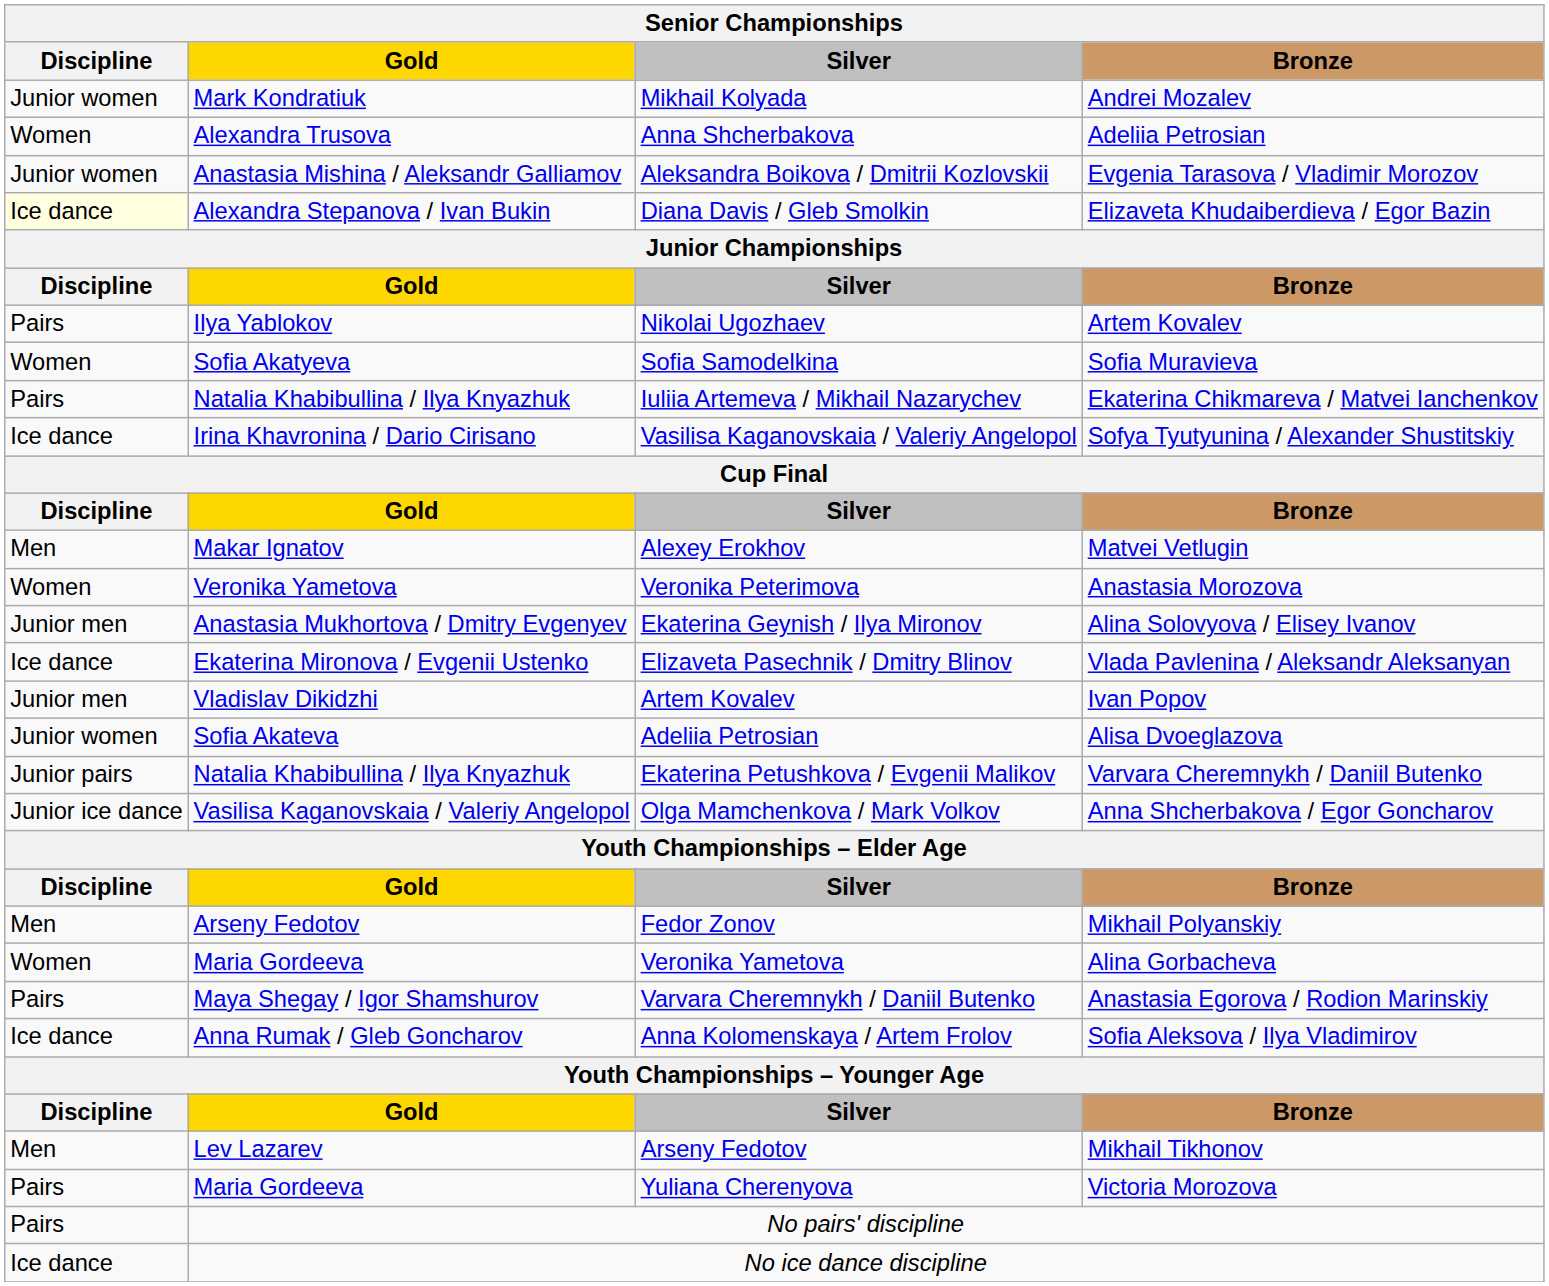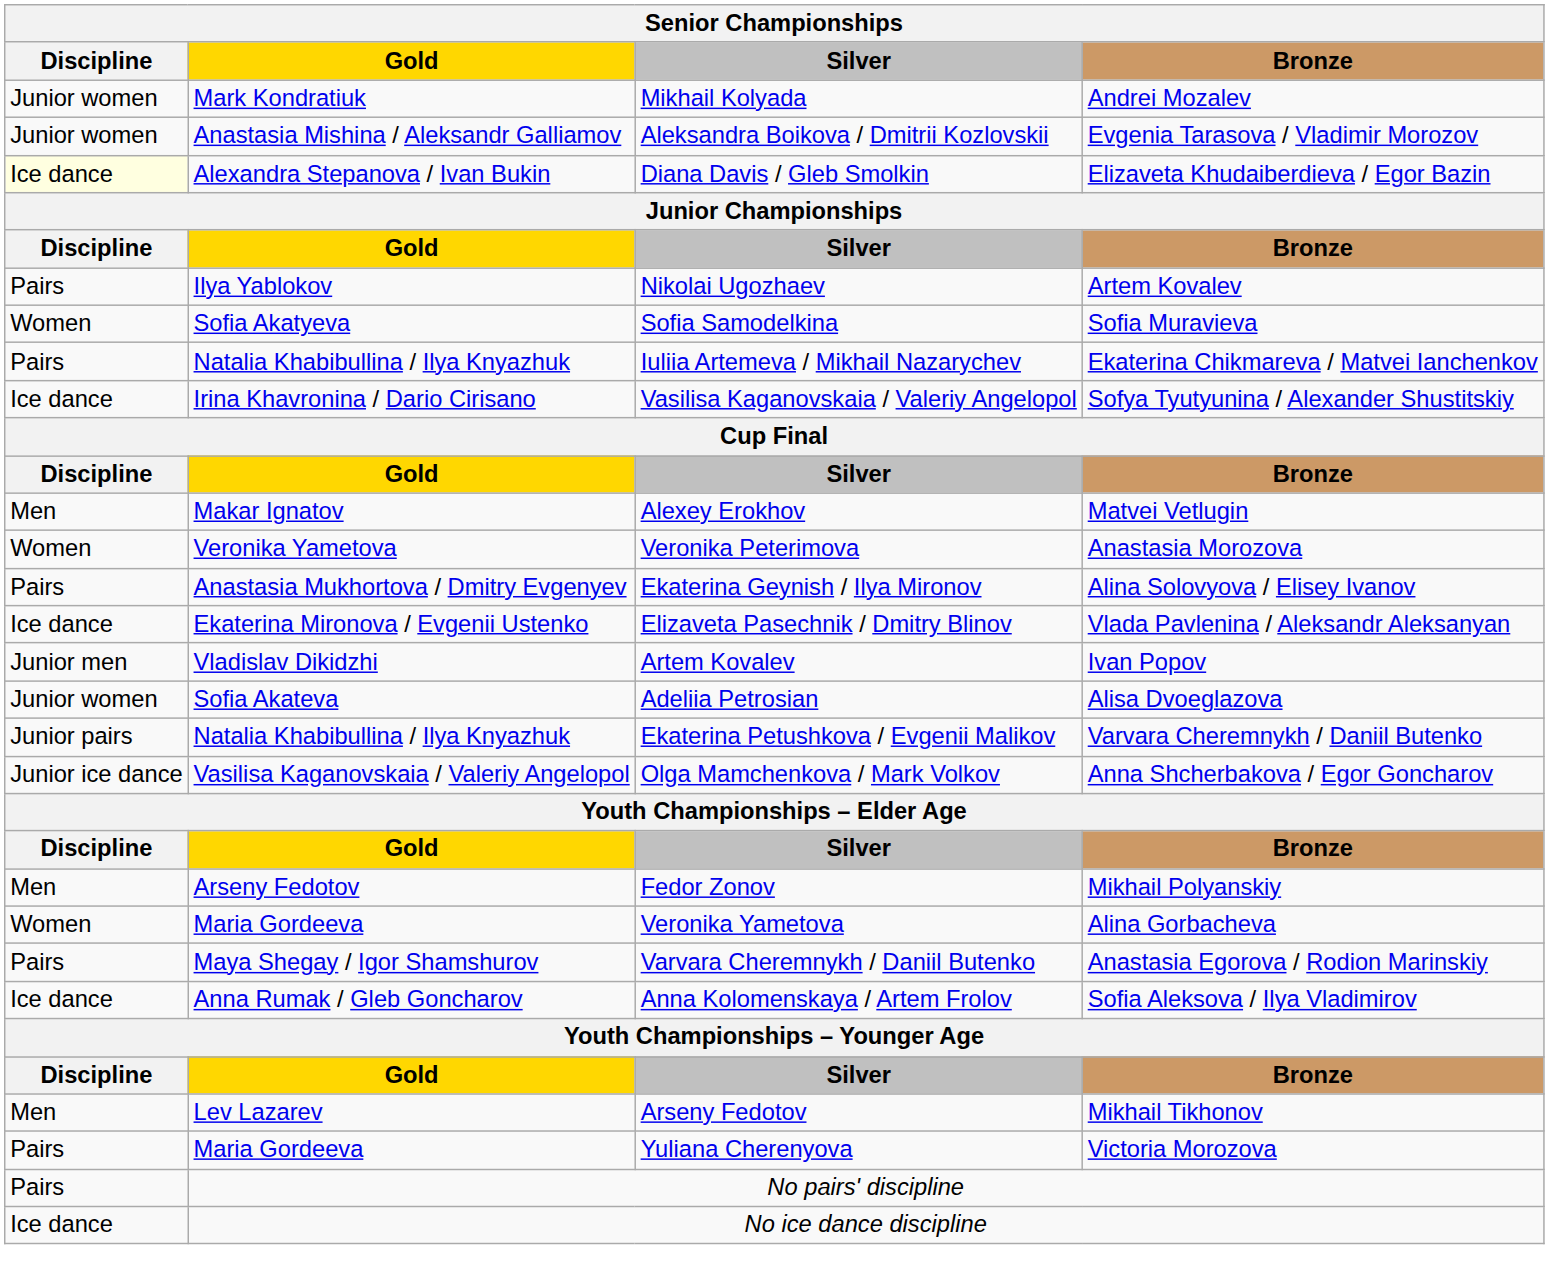- row: Women | Alexandra Trusova | Anna Shcherbakova | Adeliia Petrosian
Ekaterina Geynish / Ilya Mironov | Discipline: Junior men -> Pairs
